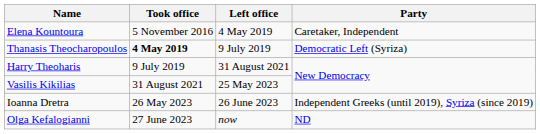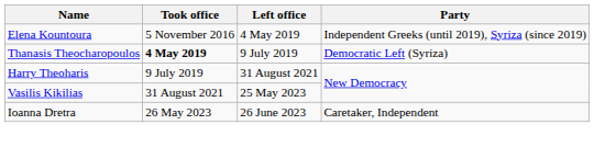Elena Kountoura | Party: Caretaker, Independent -> Independent Greeks (until 2019), Syriza (since 2019)
Ioanna Dretra | Party: Independent Greeks (until 2019), Syriza (since 2019) -> Caretaker, Independent
- row: Olga Kefalogianni | 27 June 2023 | now | ND
